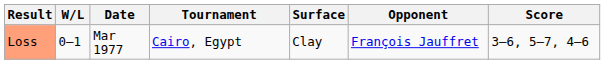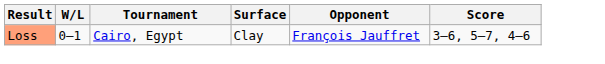- column: Date | Mar 1977
